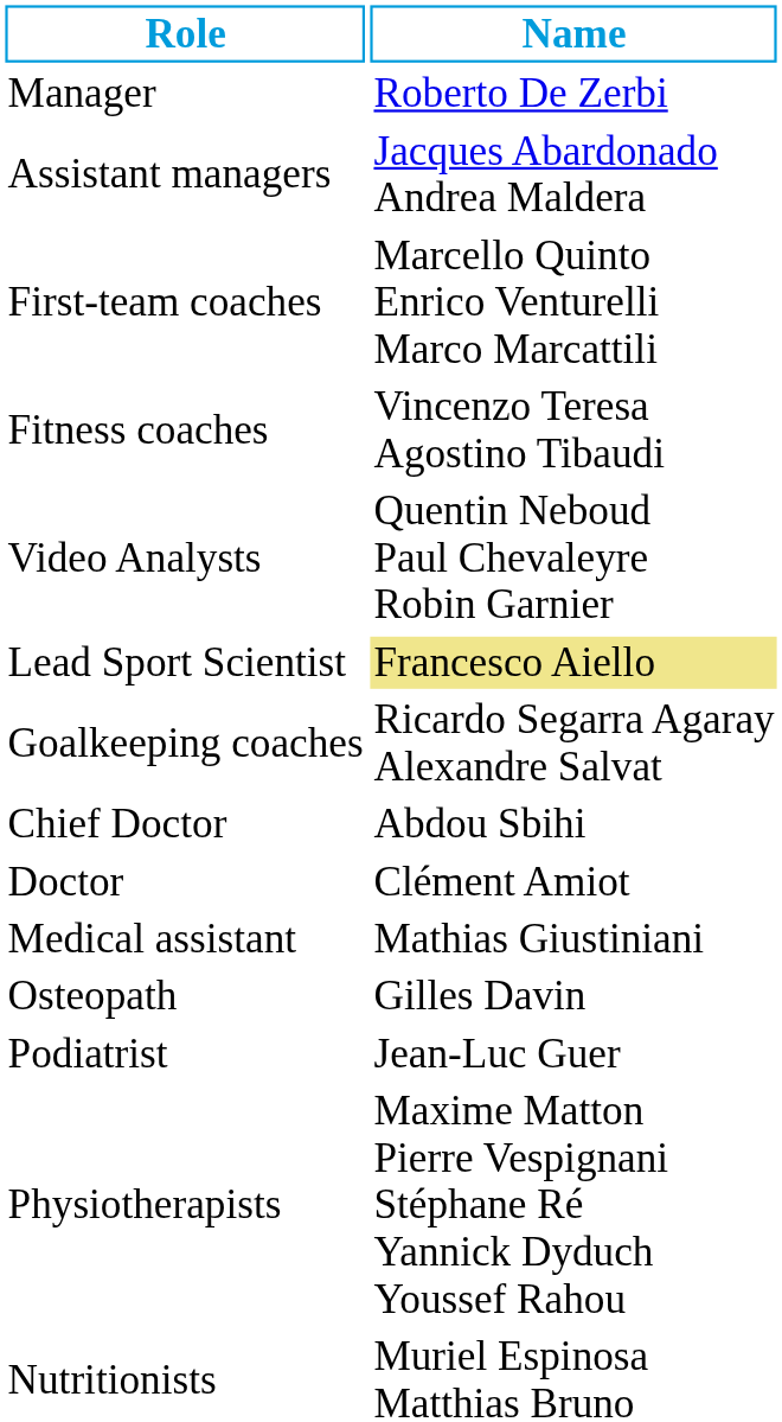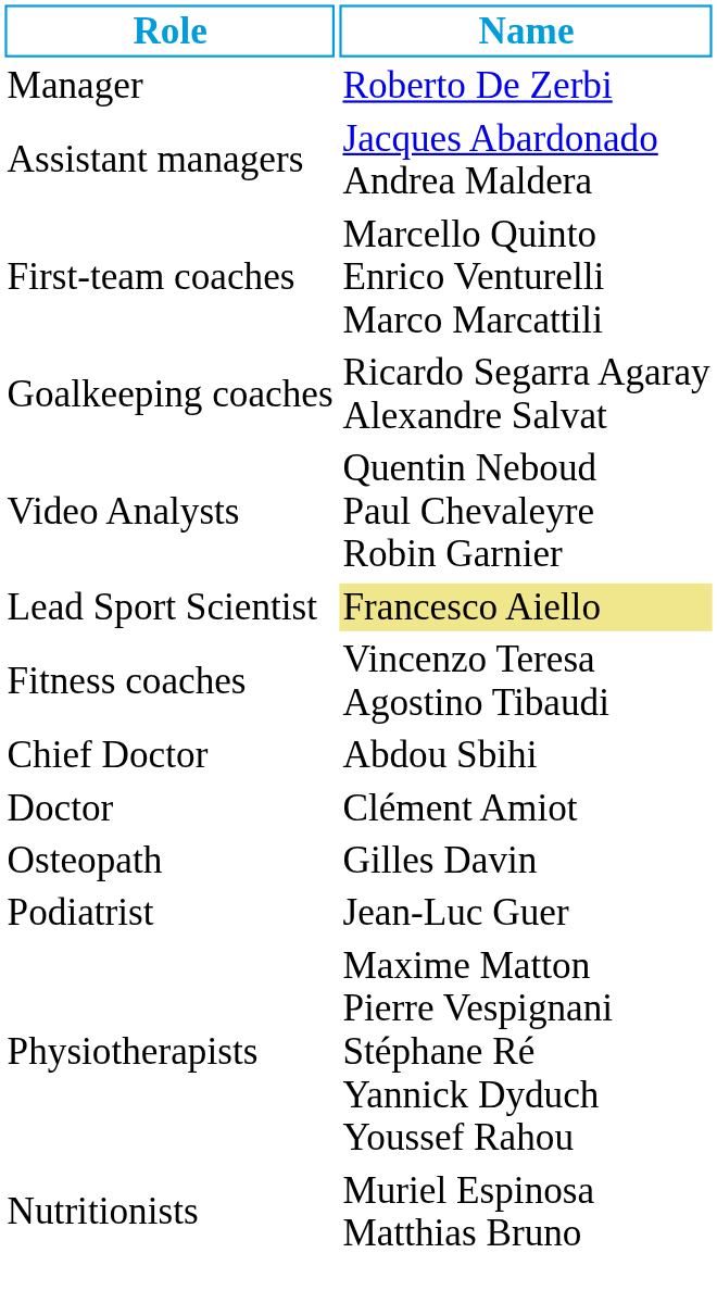rows swapped: Goalkeeping coaches <-> Fitness coaches
- row: Medical assistant | Mathias Giustiniani
